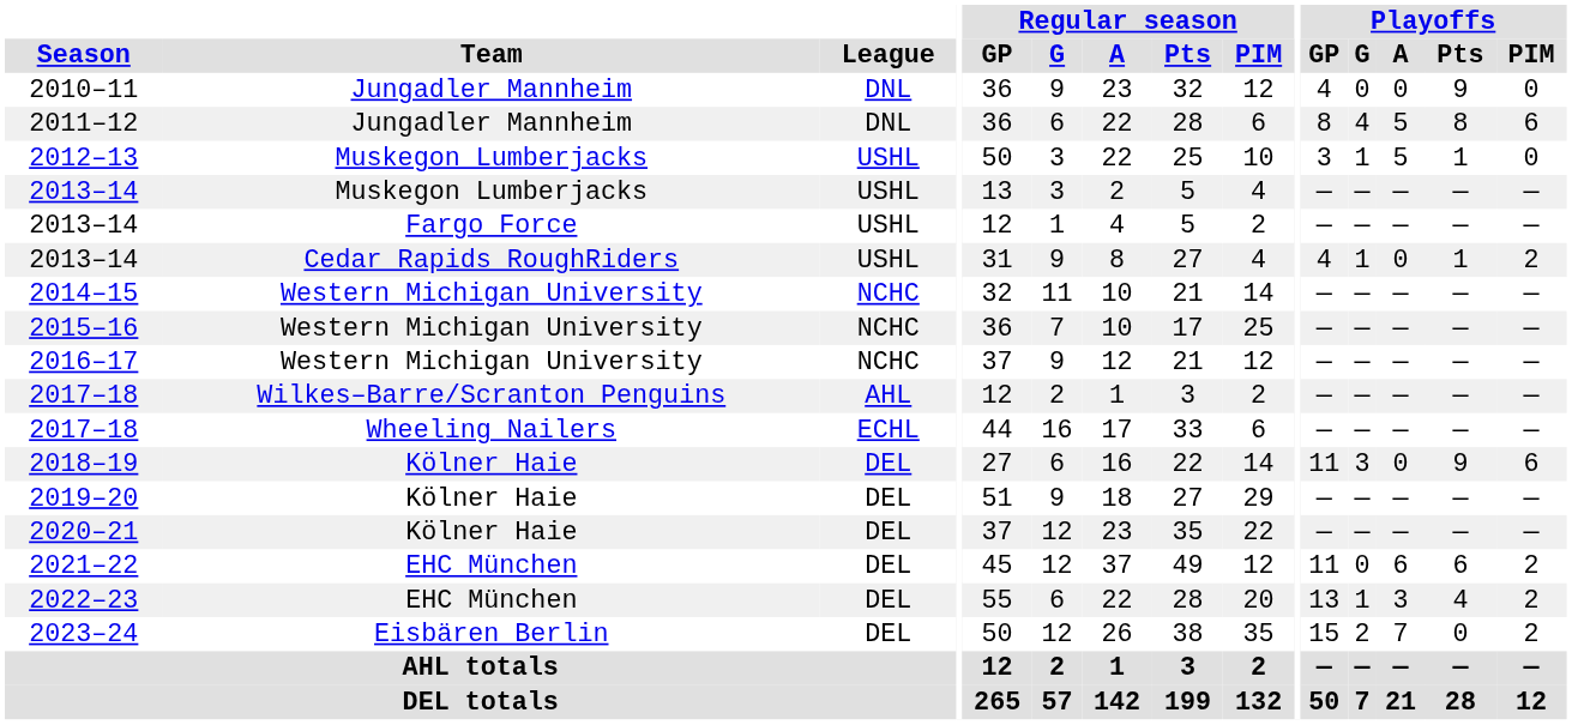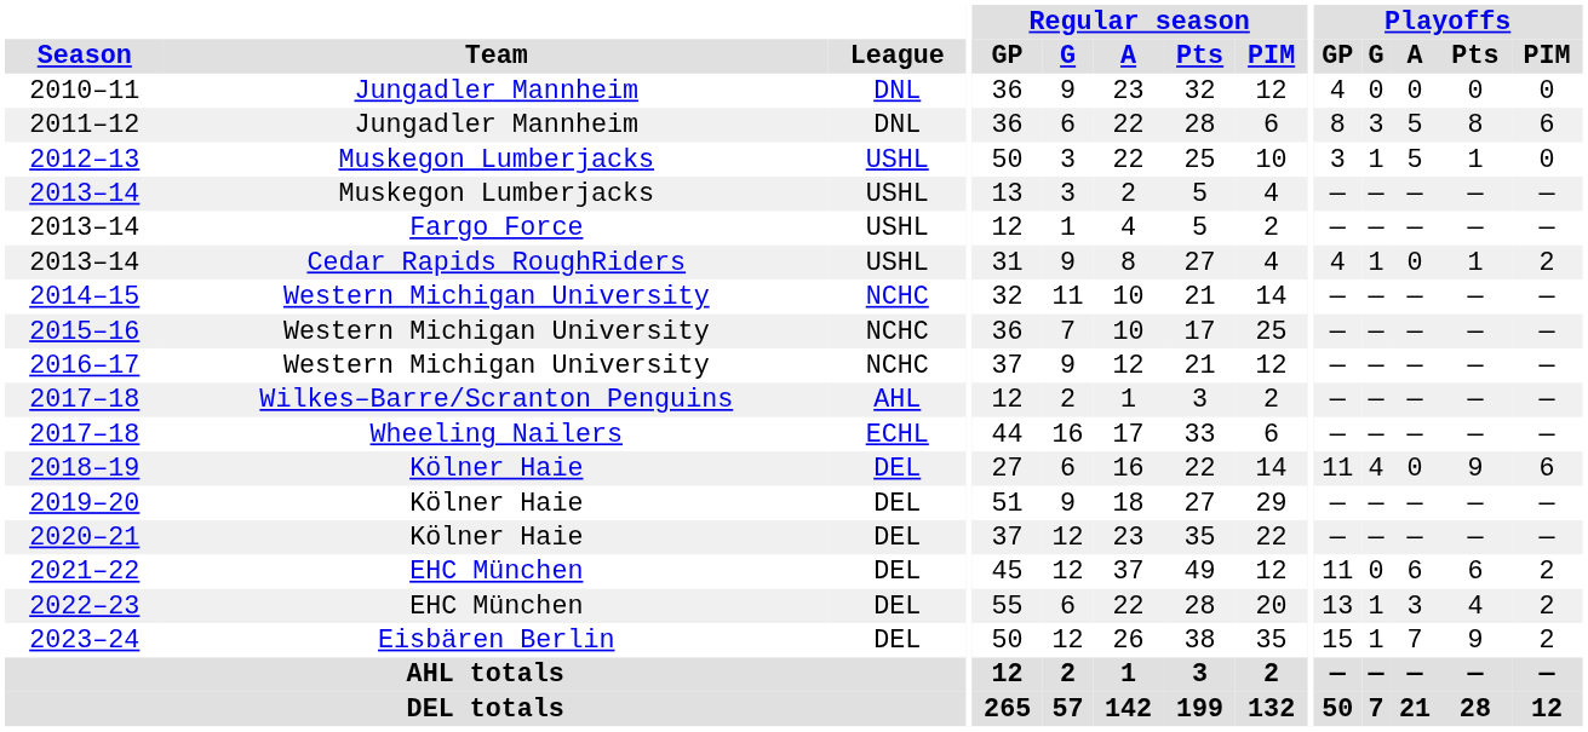2010–11 | Playoffs / Pts: 9 -> 0
2011–12 | Playoffs / G: 4 -> 3
2018–19 | Playoffs / G: 3 -> 4
2023–24 | Playoffs / G: 2 -> 1
2023–24 | Playoffs / Pts: 0 -> 9
